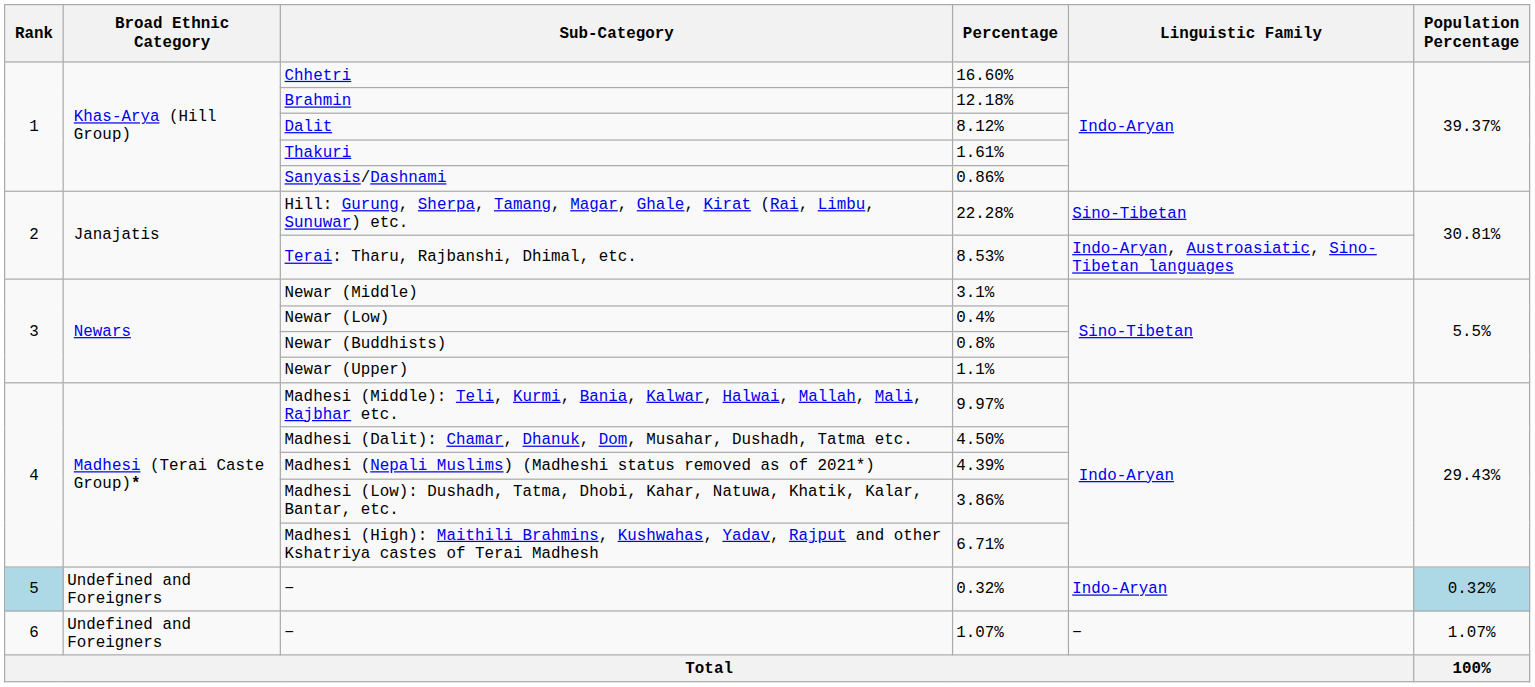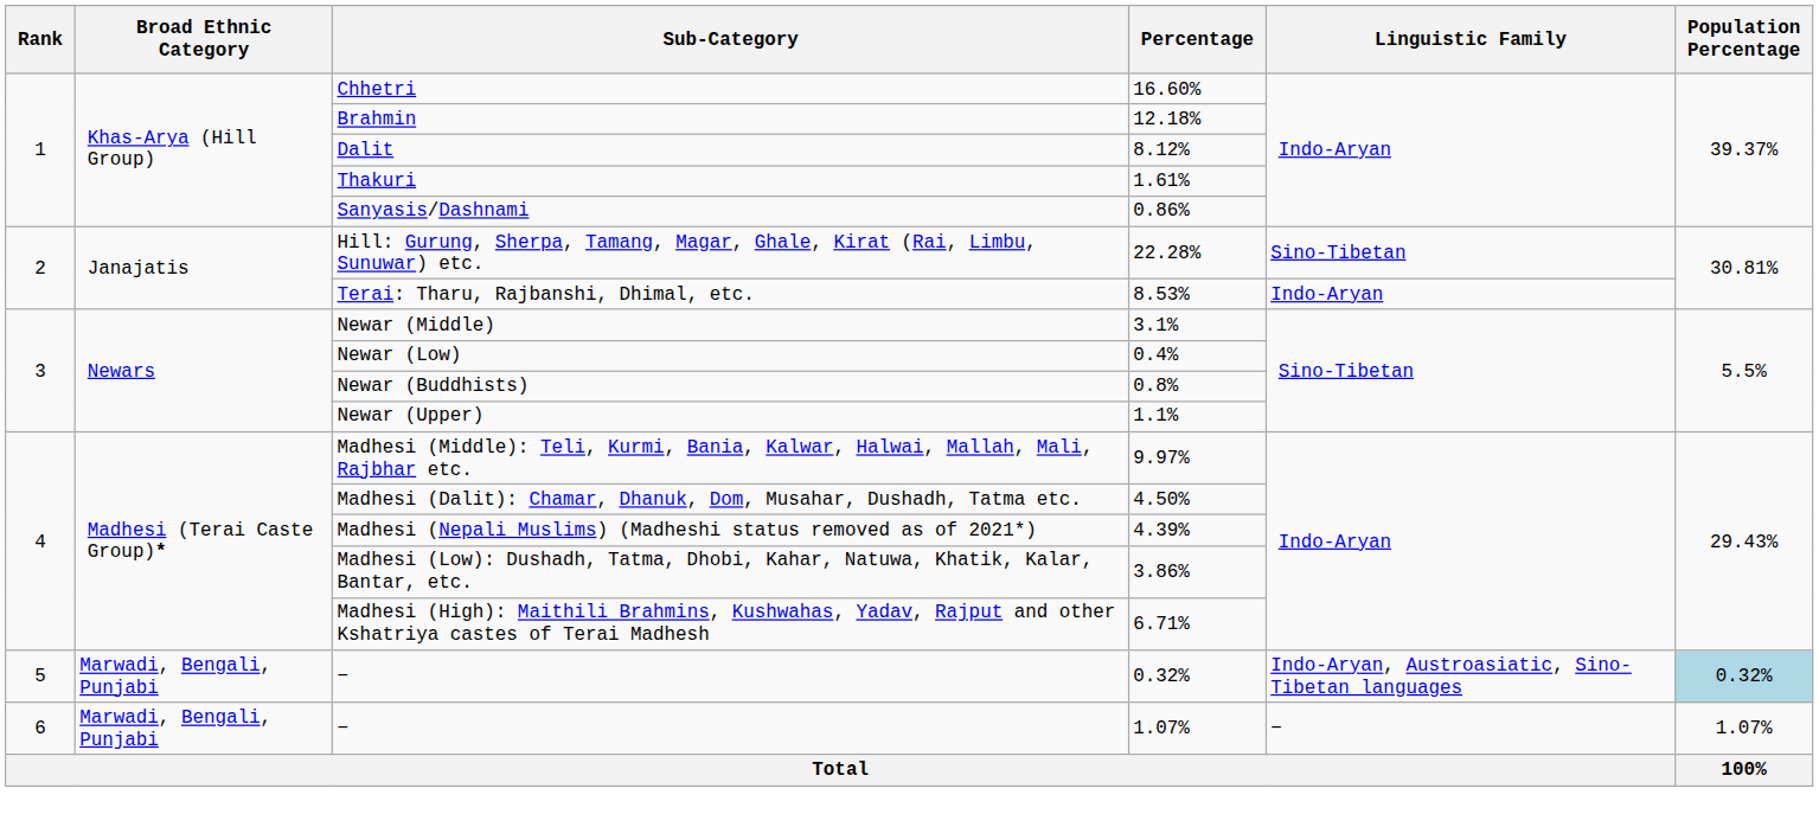Terai: Tharu, Rajbanshi, Dhimal, etc. | Linguistic Family: Indo-Aryan, Austroasiatic, Sino-Tibetan languages -> Indo-Aryan
− / 0.32% | Rank: lightblue background -> no background
− / 0.32% | Broad Ethnic Category: Undefined and Foreigners -> Marwadi, Bengali, Punjabi
− / 0.32% | Linguistic Family: Indo-Aryan -> Indo-Aryan, Austroasiatic, Sino-Tibetan languages
− / 1.07% | Broad Ethnic Category: Undefined and Foreigners -> Marwadi, Bengali, Punjabi
